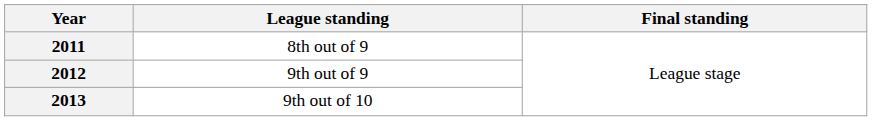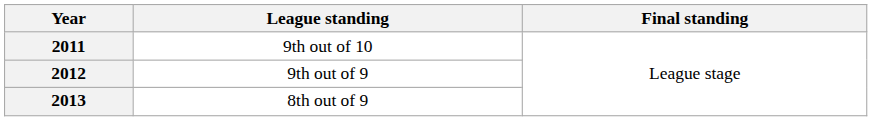2011 | League standing: 8th out of 9 -> 9th out of 10
2013 | League standing: 9th out of 10 -> 8th out of 9
